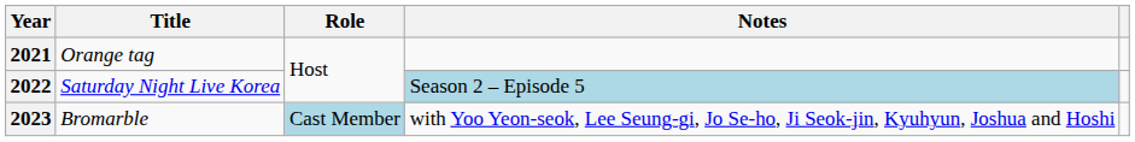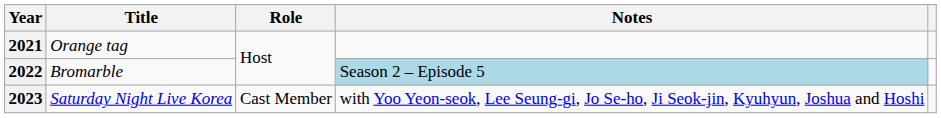2022 | Title: Saturday Night Live Korea -> Bromarble
2023 | Title: Bromarble -> Saturday Night Live Korea
2023 | Role: lightblue background -> no background
